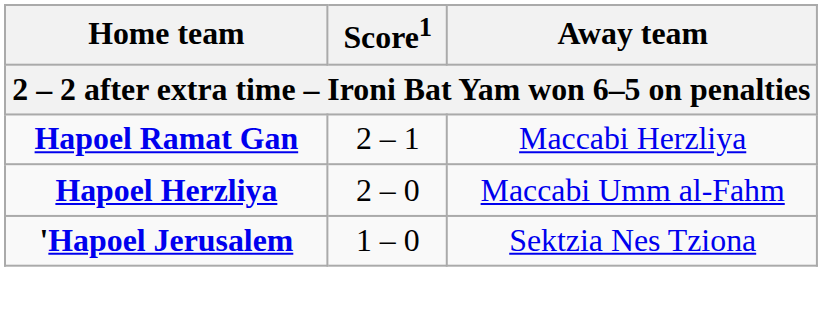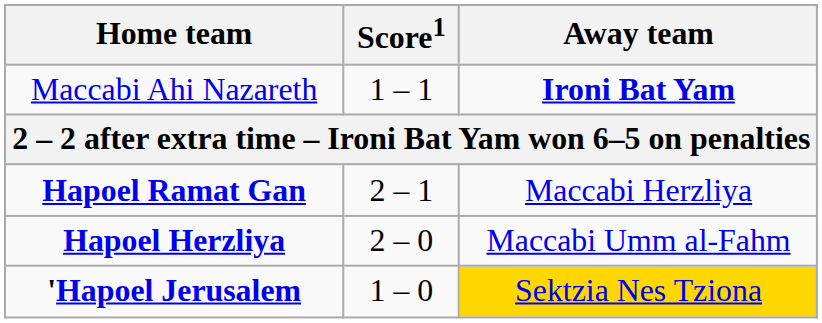+ row: Maccabi Ahi Nazareth | 1 – 1 | Ironi Bat Yam
'Hapoel Jerusalem | Away team: no background -> gold background
